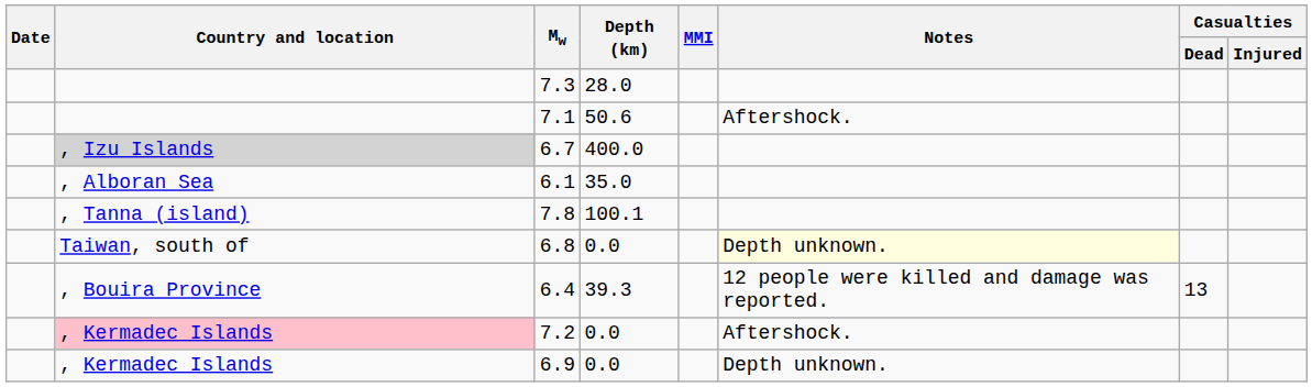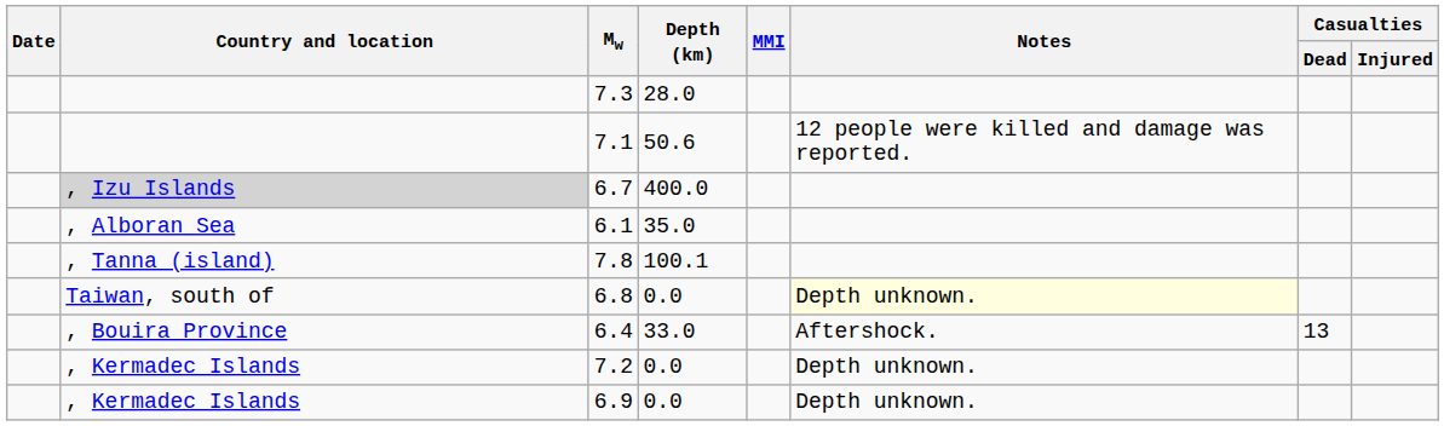7.1 | Notes: Aftershock. -> 12 people were killed and damage was reported.
6.4 | Depth (km): 39.3 -> 33.0
6.4 | Notes: 12 people were killed and damage was reported. -> Aftershock.
7.2 | Country and location: pink background -> no background
7.2 | Notes: Aftershock. -> Depth unknown.
